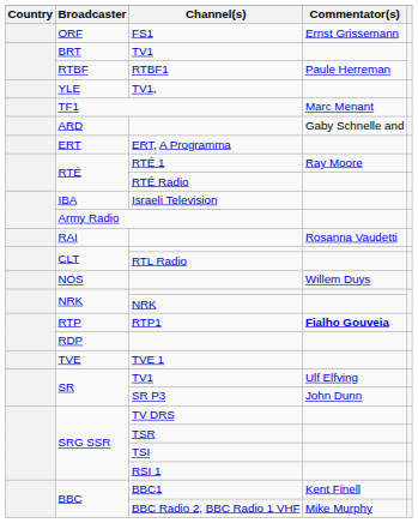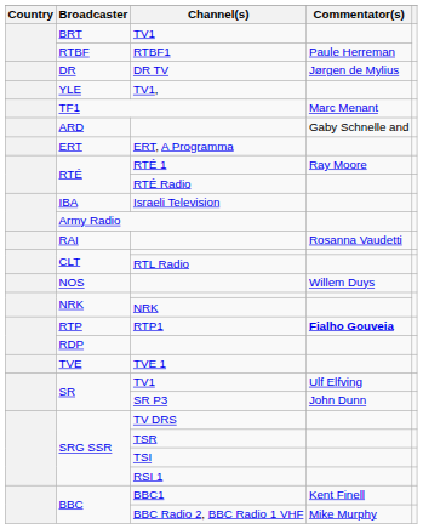- row: ORF | FS1 | Ernst Grissemann
+ row: DR | DR TV | Jørgen de Mylius
